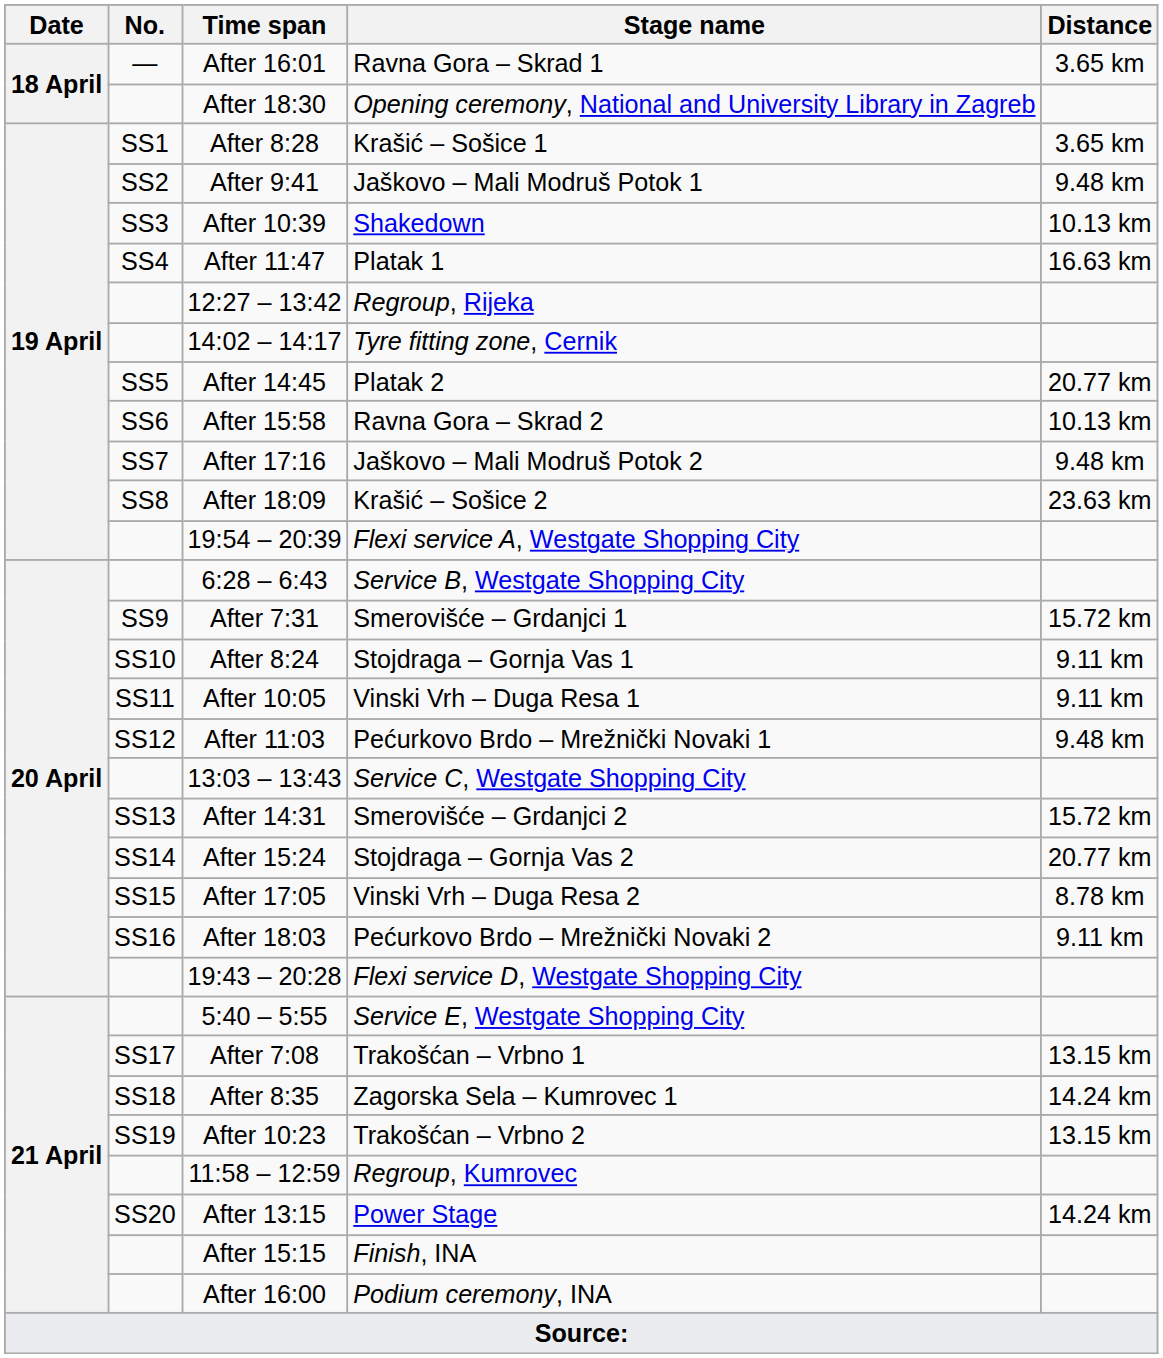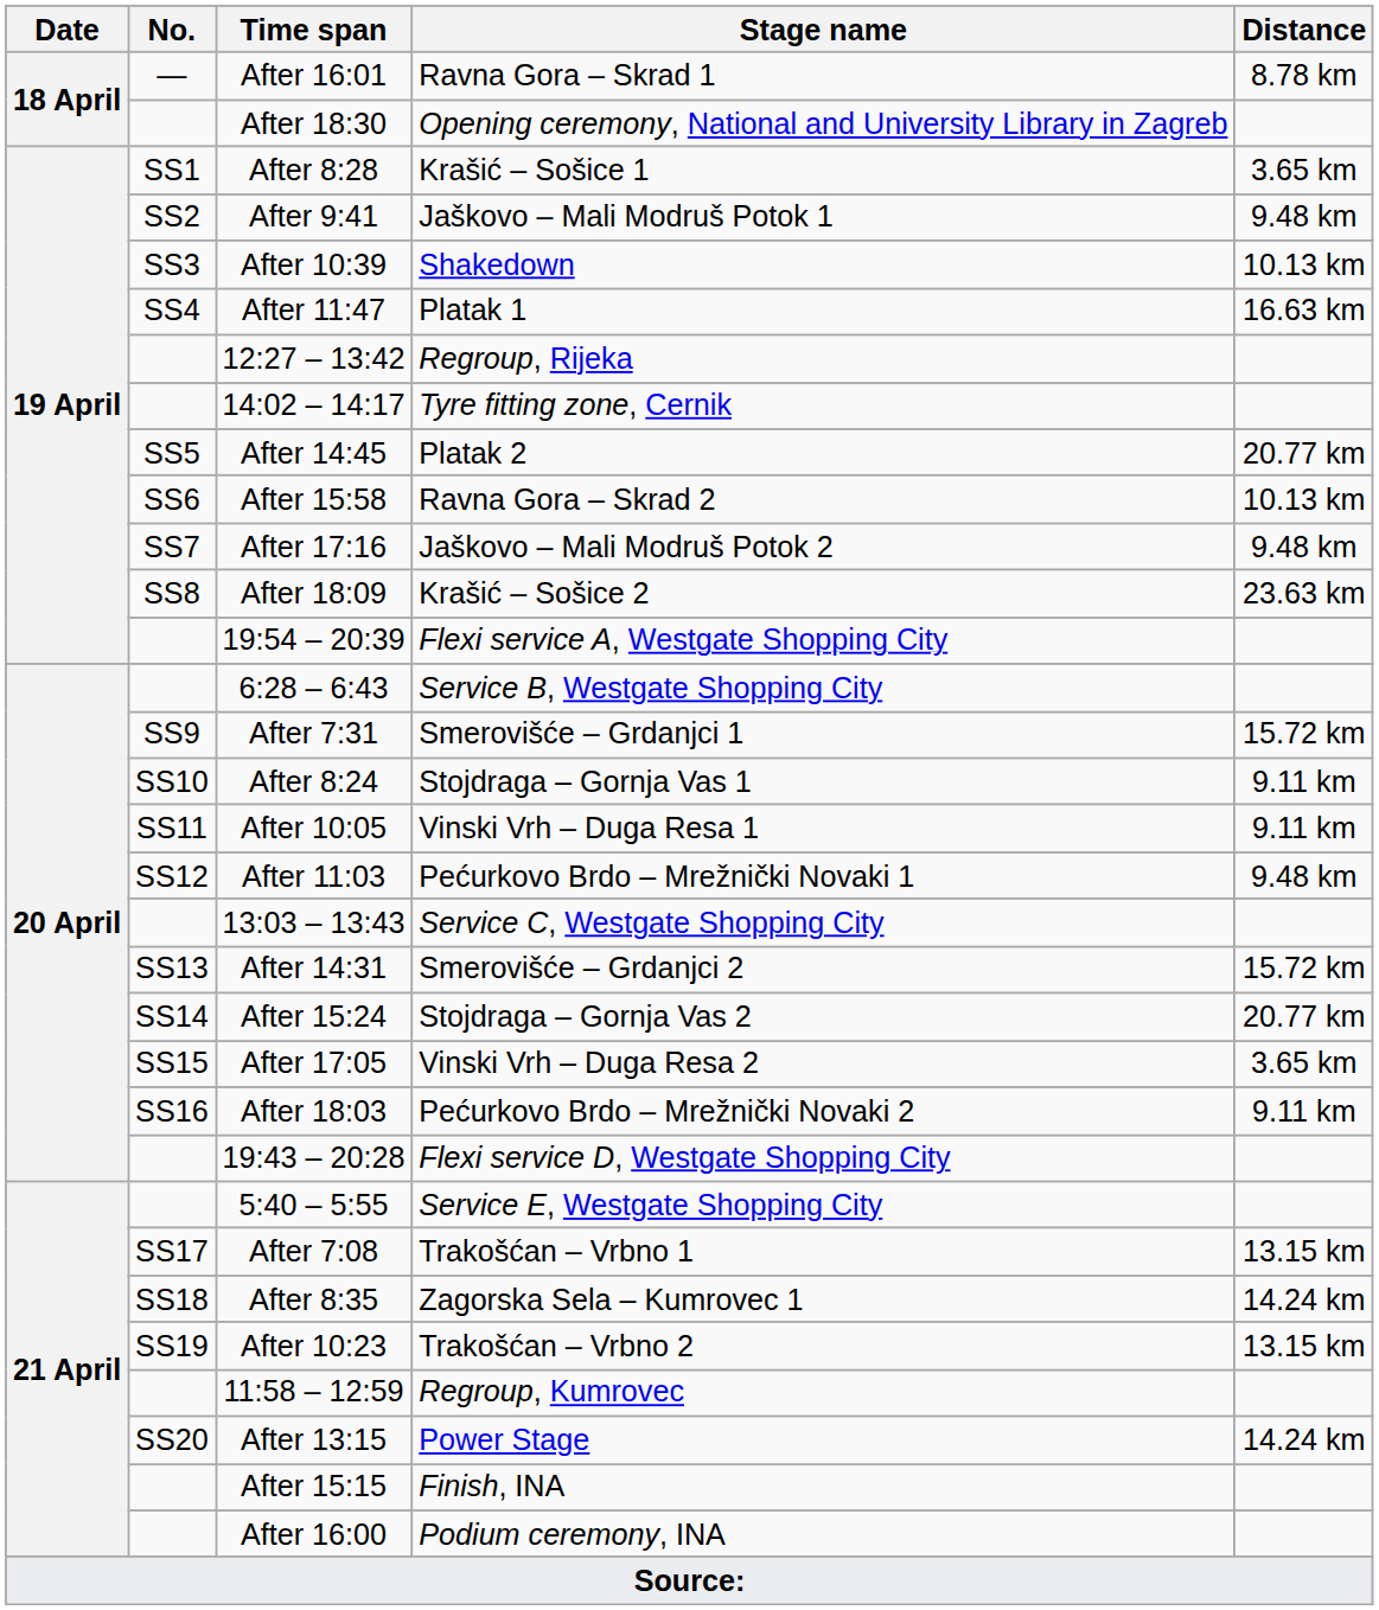After 16:01 | Distance: 3.65 km -> 8.78 km
After 17:05 | Distance: 8.78 km -> 3.65 km
